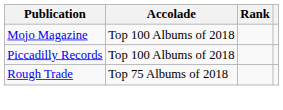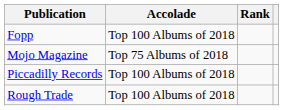+ row: Fopp | Top 100 Albums of 2018
Mojo Magazine | Accolade: Top 100 Albums of 2018 -> Top 75 Albums of 2018
Rough Trade | Accolade: Top 75 Albums of 2018 -> Top 100 Albums of 2018
